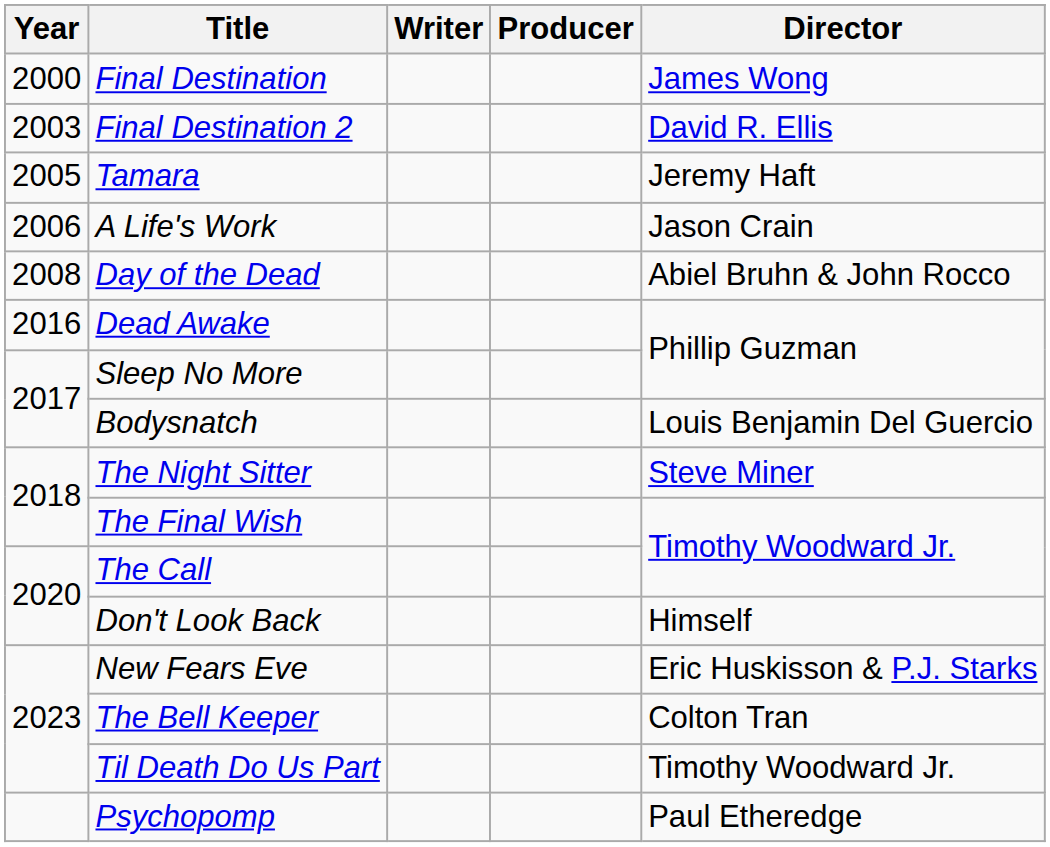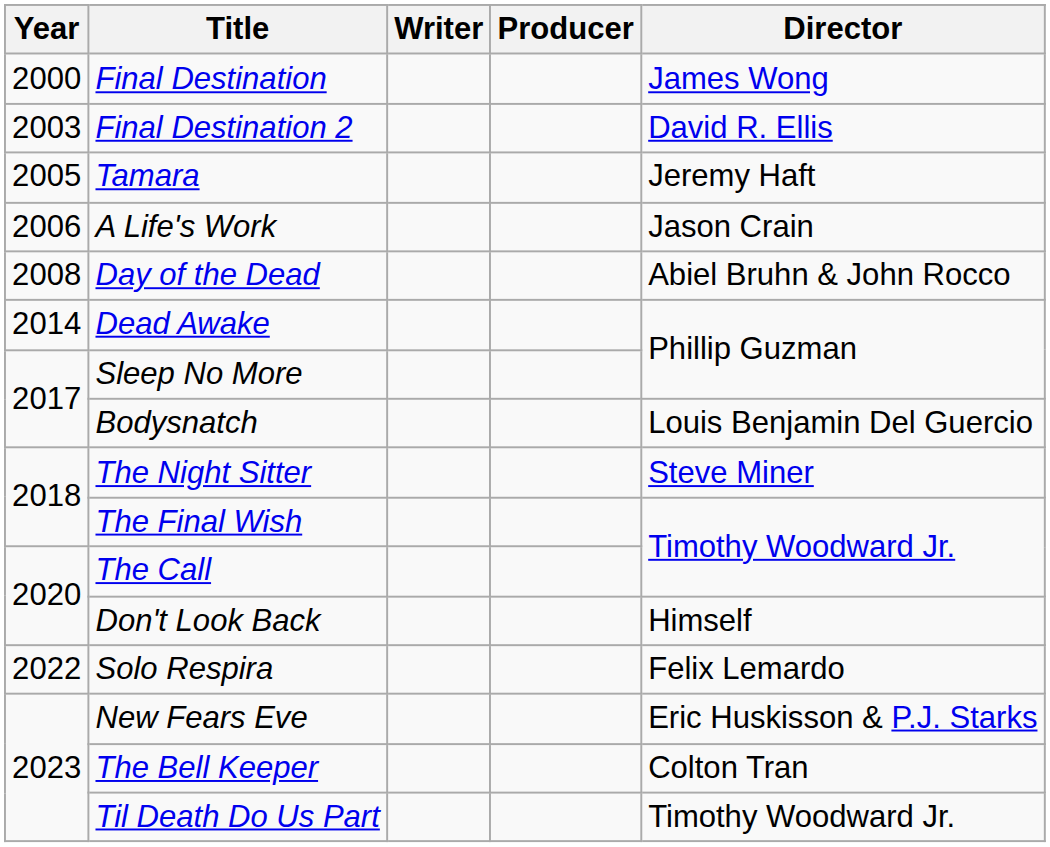Dead Awake | Year: 2016 -> 2014
+ row: 2022 | Solo Respira | Felix Lemardo
- row: Psychopomp | Paul Etheredge
